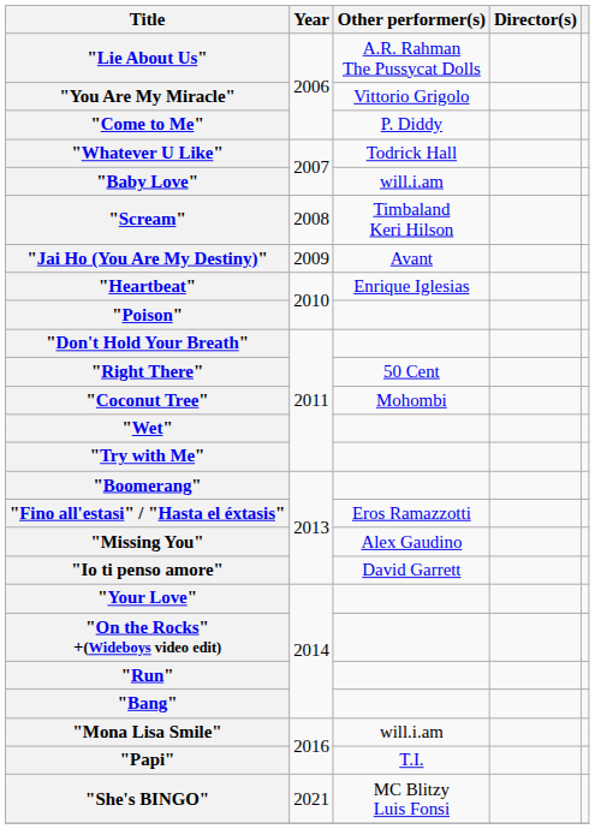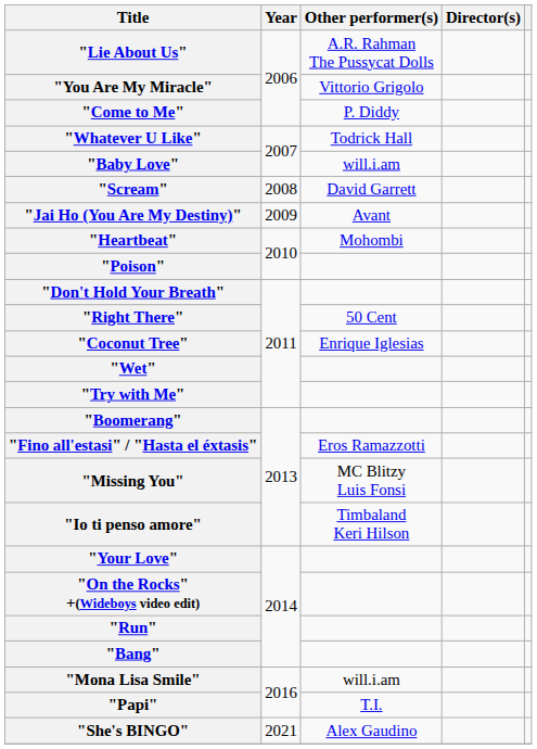"Scream" | Other performer(s): Timbaland Keri Hilson -> David Garrett
"Heartbeat" | Other performer(s): Enrique Iglesias -> Mohombi
"Coconut Tree" | Other performer(s): Mohombi -> Enrique Iglesias
"Missing You" | Other performer(s): Alex Gaudino -> MC Blitzy Luis Fonsi
"Io ti penso amore" | Other performer(s): David Garrett -> Timbaland Keri Hilson
"She's BINGO" | Other performer(s): MC Blitzy Luis Fonsi -> Alex Gaudino
